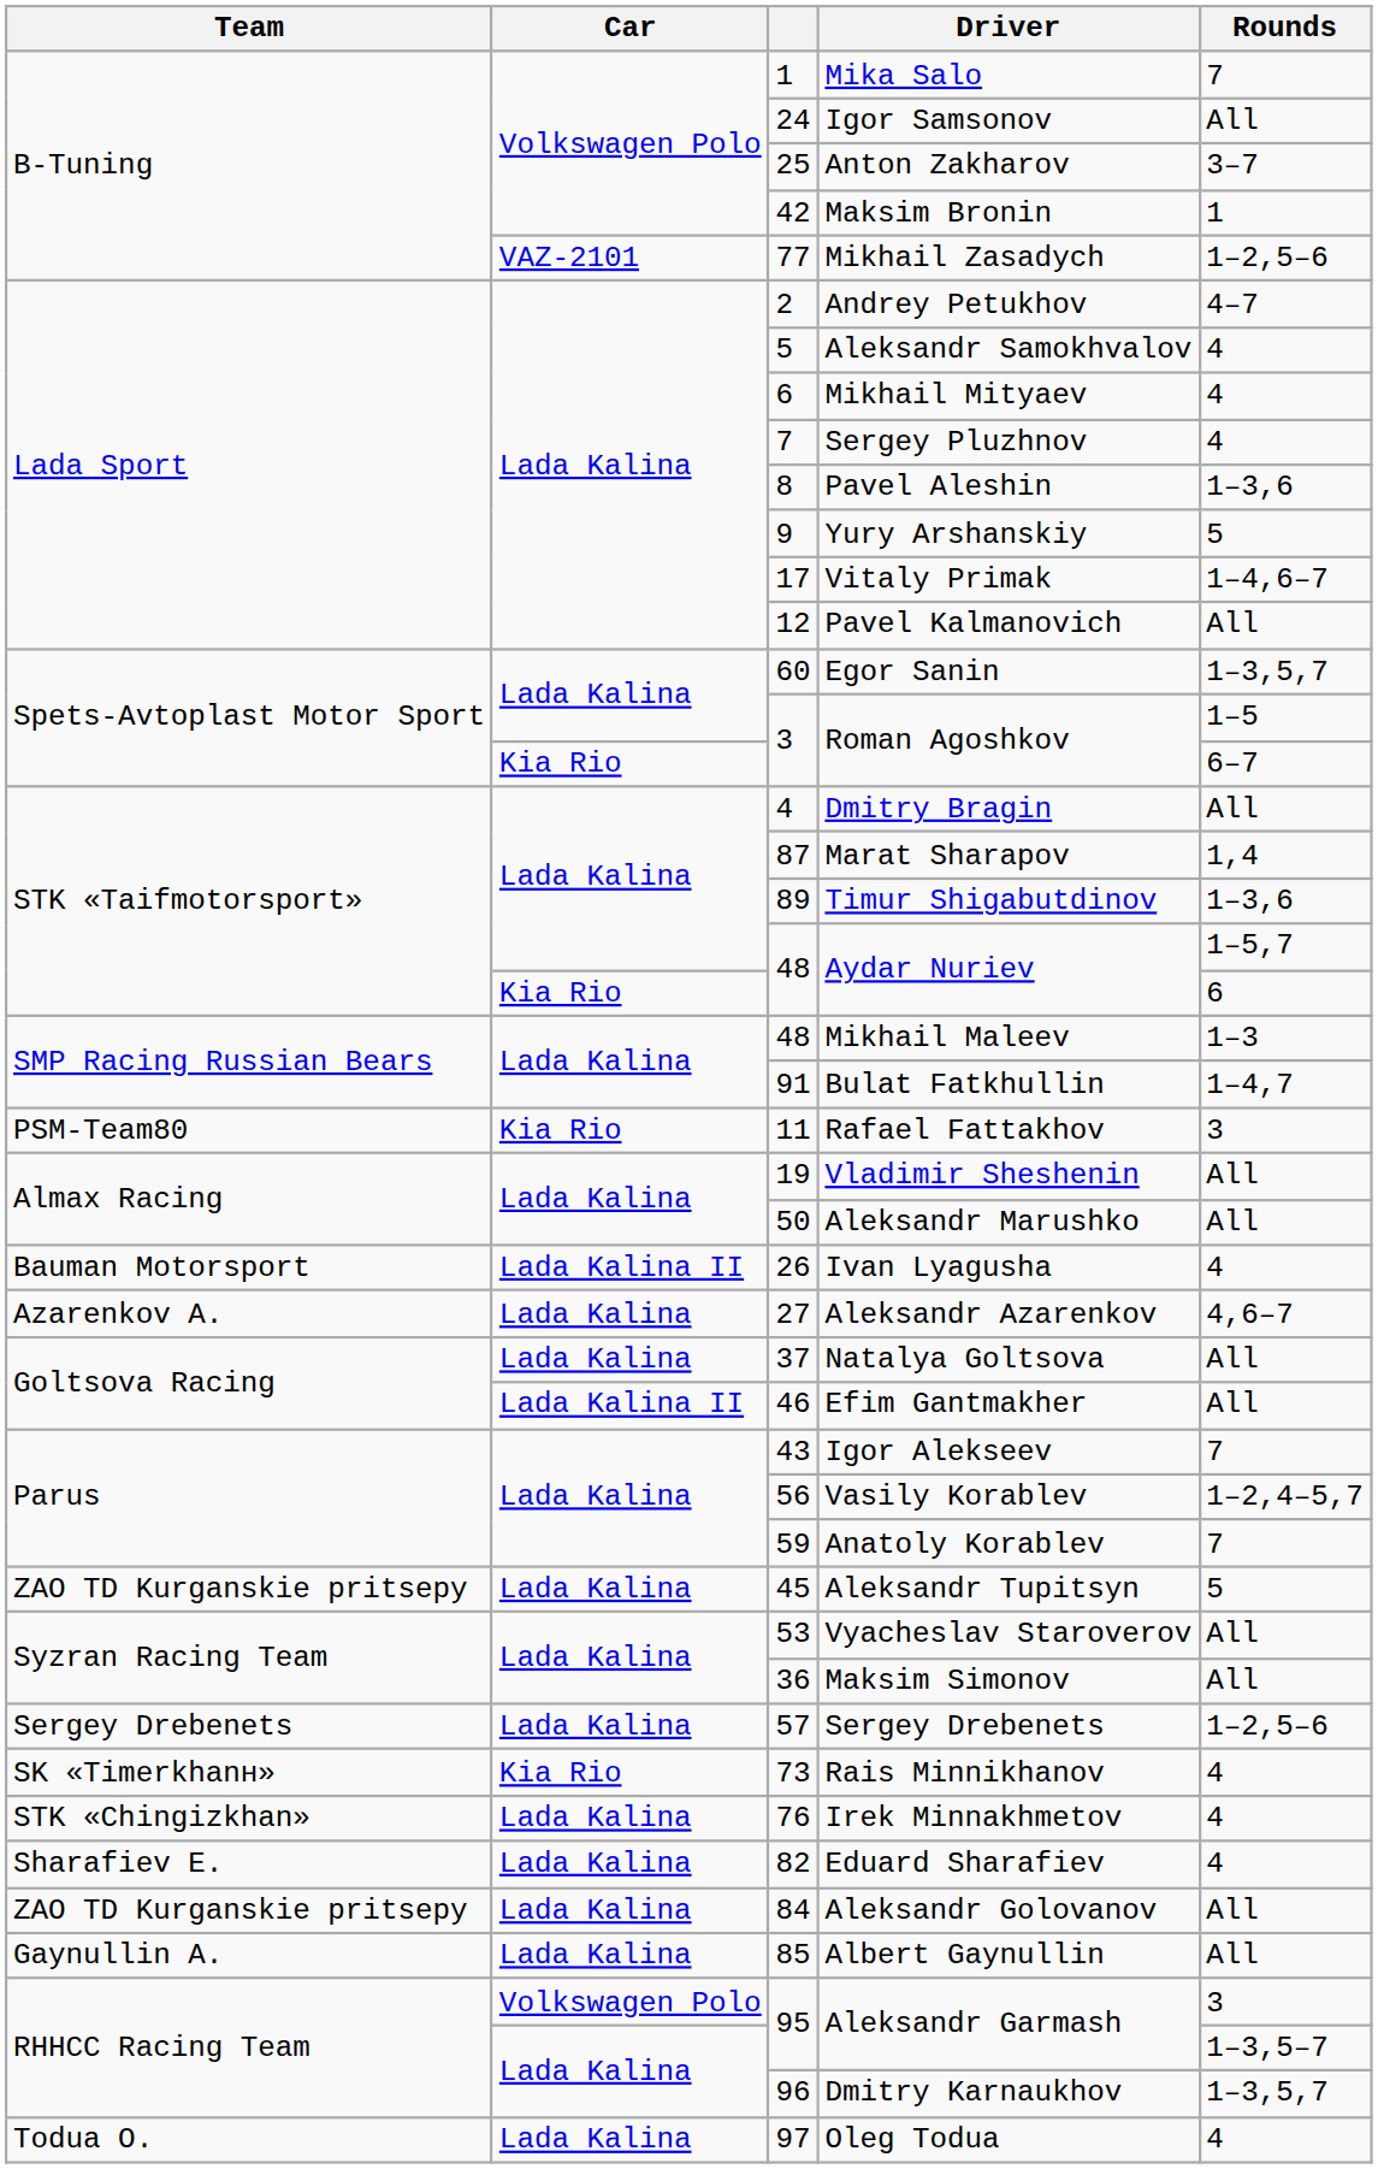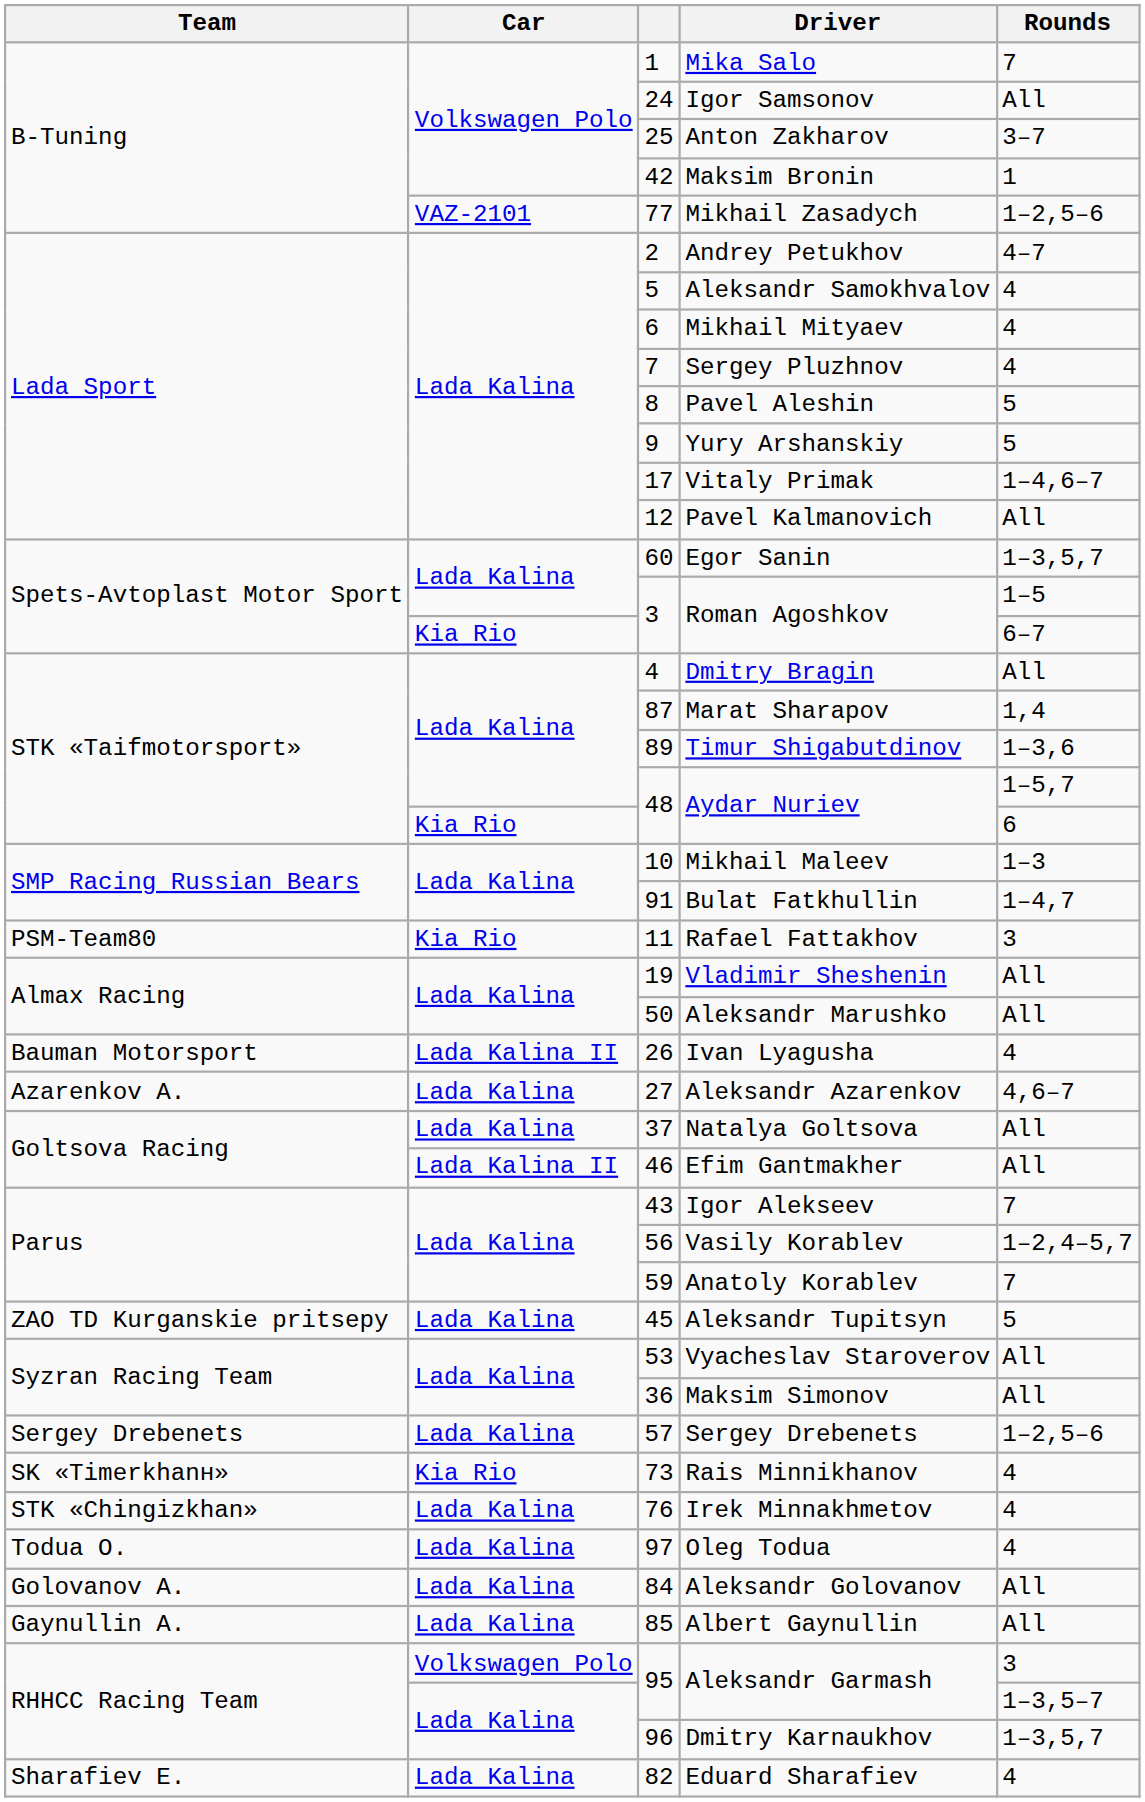Pavel Aleshin | Rounds: 1–3,6 -> 5
Mikhail Maleev | column 3: 48 -> 10
rows swapped: Eduard Sharafiev <-> Oleg Todua
Aleksandr Golovanov | Team: ZAO TD Kurganskie pritsepy -> Golovanov A.
